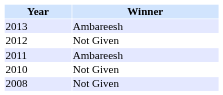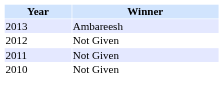2011 | Winner: Ambareesh -> Not Given
- row: 2008 | Not Given
